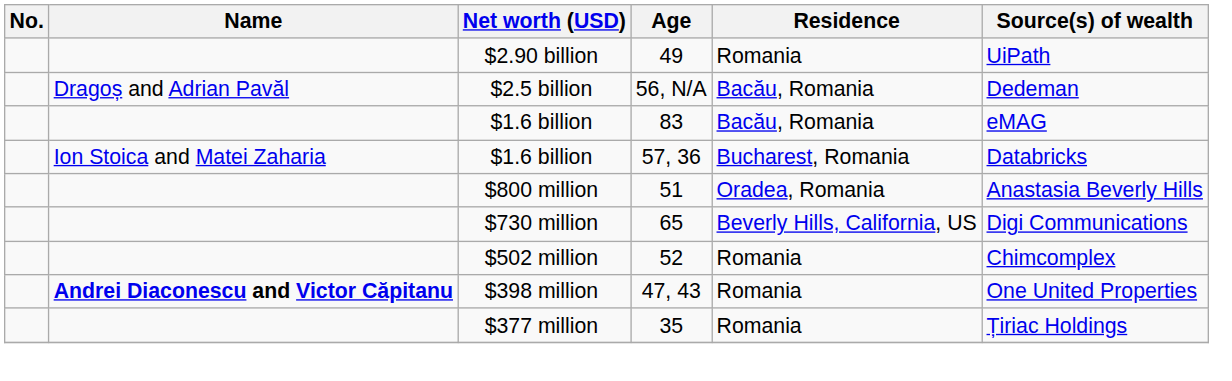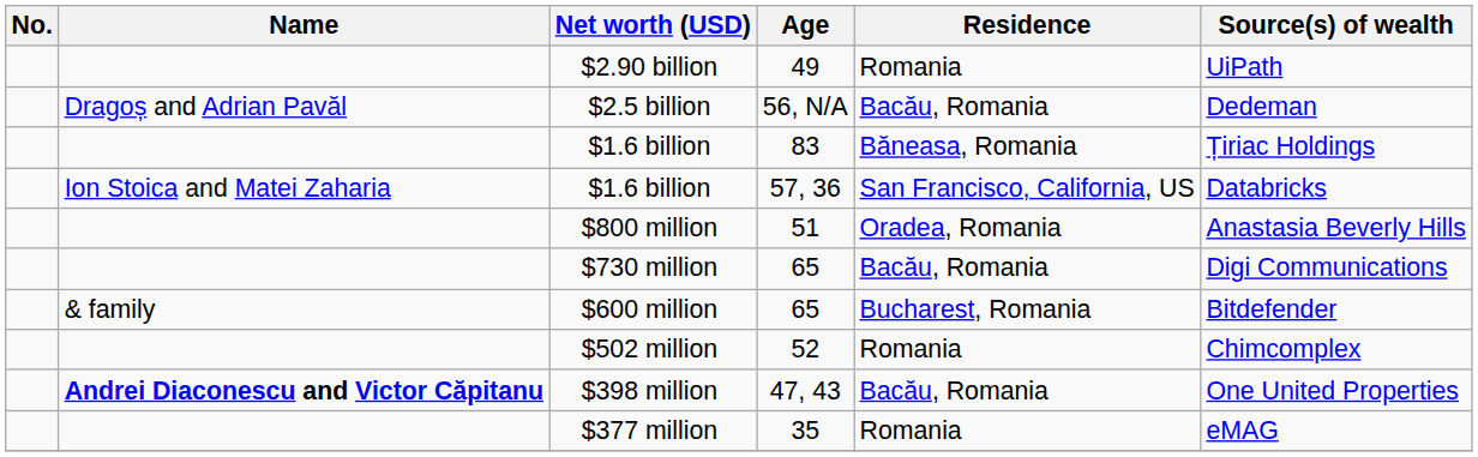$1.6 billion / 83 | Residence: Bacău, Romania -> Băneasa, Romania
$1.6 billion / 83 | Source(s) of wealth: eMAG -> Țiriac Holdings
$1.6 billion / 57, 36 | Residence: Bucharest, Romania -> San Francisco, California, US
$730 million | Residence: Beverly Hills, California, US -> Bacău, Romania
+ row: & family | $600 million | 65 | Bucharest, Romania | Bitdefender
$398 million | Residence: Romania -> Bacău, Romania
$377 million | Source(s) of wealth: Țiriac Holdings -> eMAG
